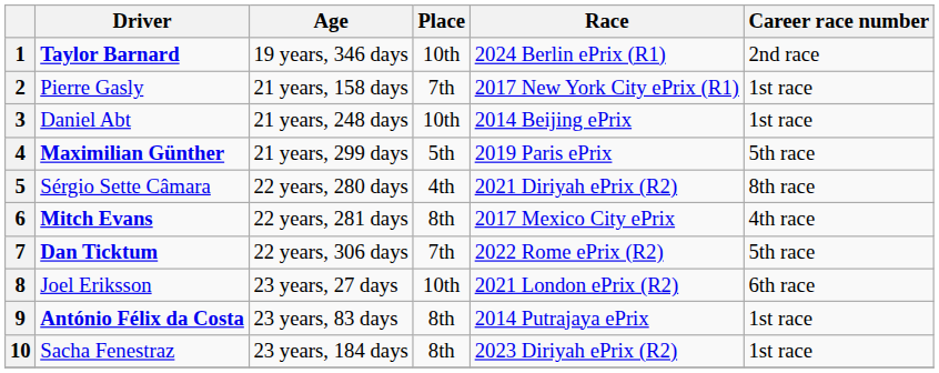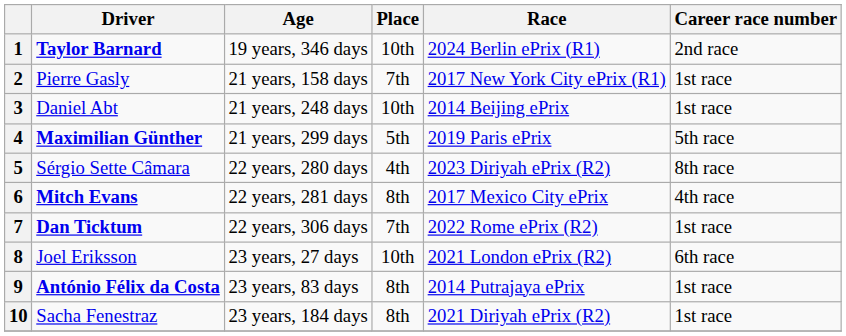5 | Race: 2021 Diriyah ePrix (R2) -> 2023 Diriyah ePrix (R2)
7 | Career race number: 5th race -> 1st race
10 | Race: 2023 Diriyah ePrix (R2) -> 2021 Diriyah ePrix (R2)
